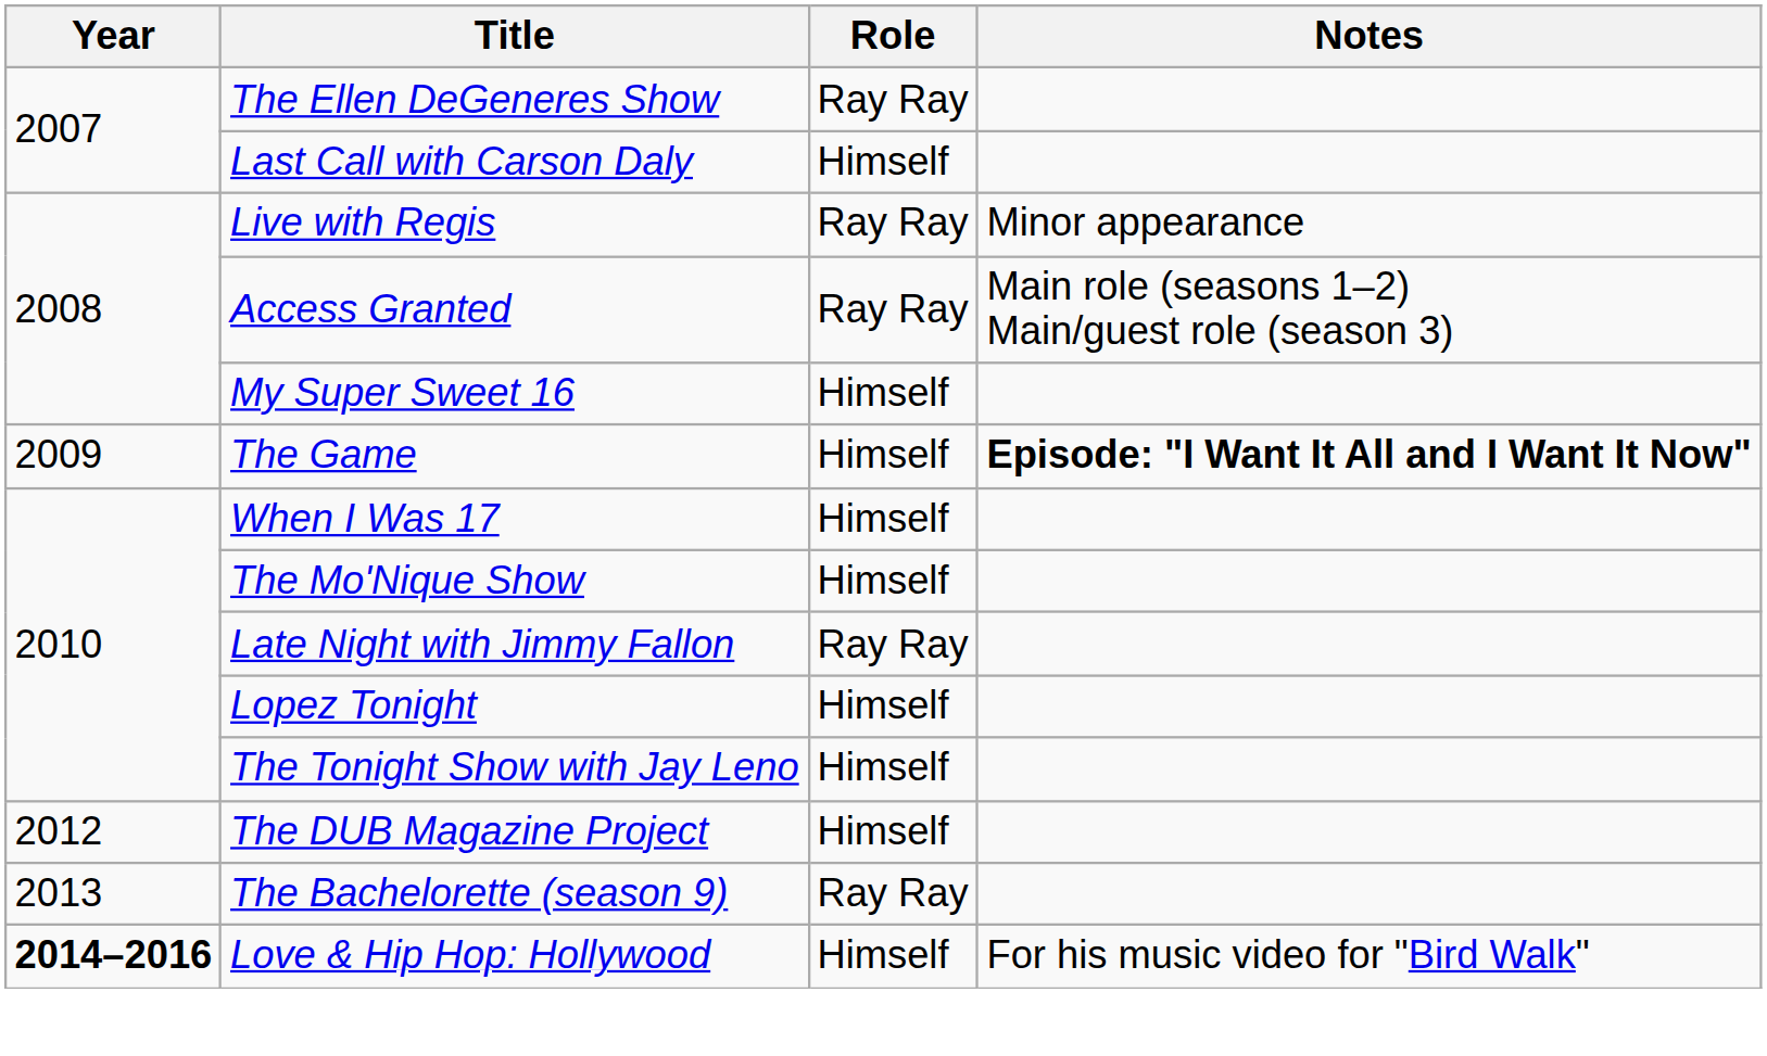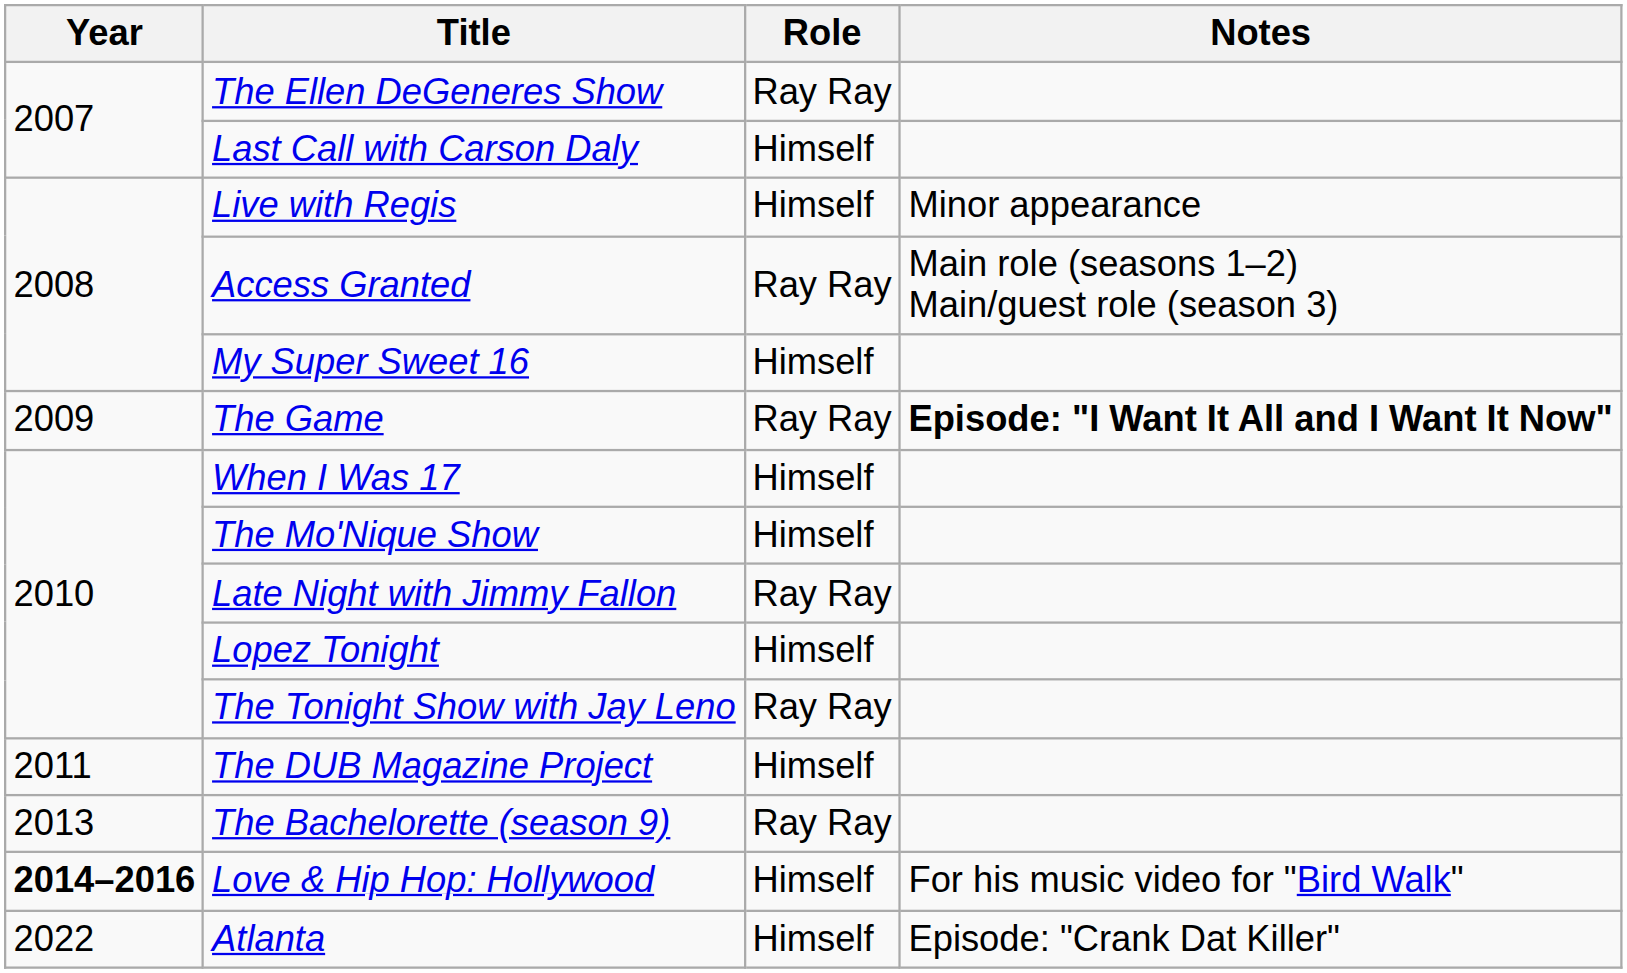Live with Regis | Role: Ray Ray -> Himself
The Game | Role: Himself -> Ray Ray
The Tonight Show with Jay Leno | Role: Himself -> Ray Ray
The DUB Magazine Project | Year: 2012 -> 2011
+ row: 2022 | Atlanta | Himself | Episode: "Crank Dat Killer"
